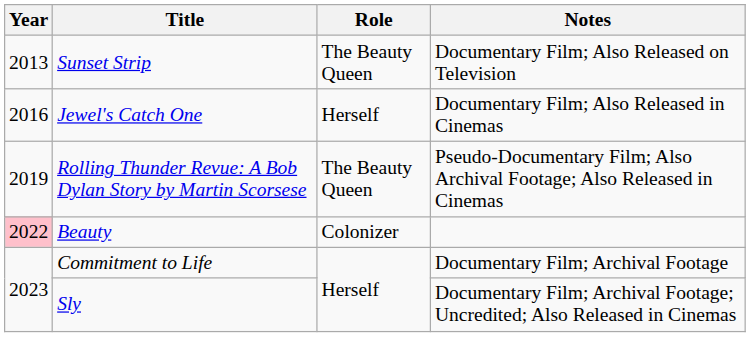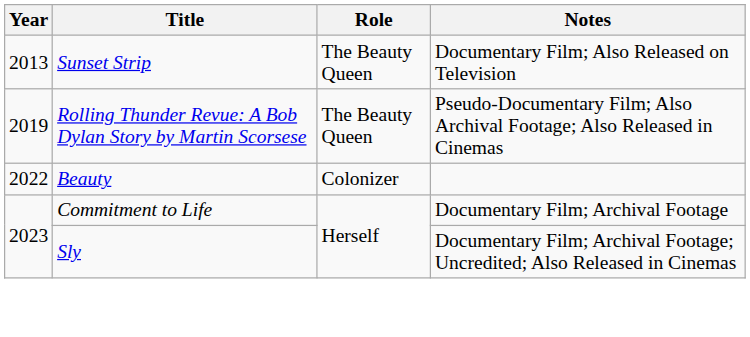- row: 2016 | Jewel's Catch One | Herself | Documentary Film; Also Released in Cinemas
Beauty | Year: pink background -> no background
